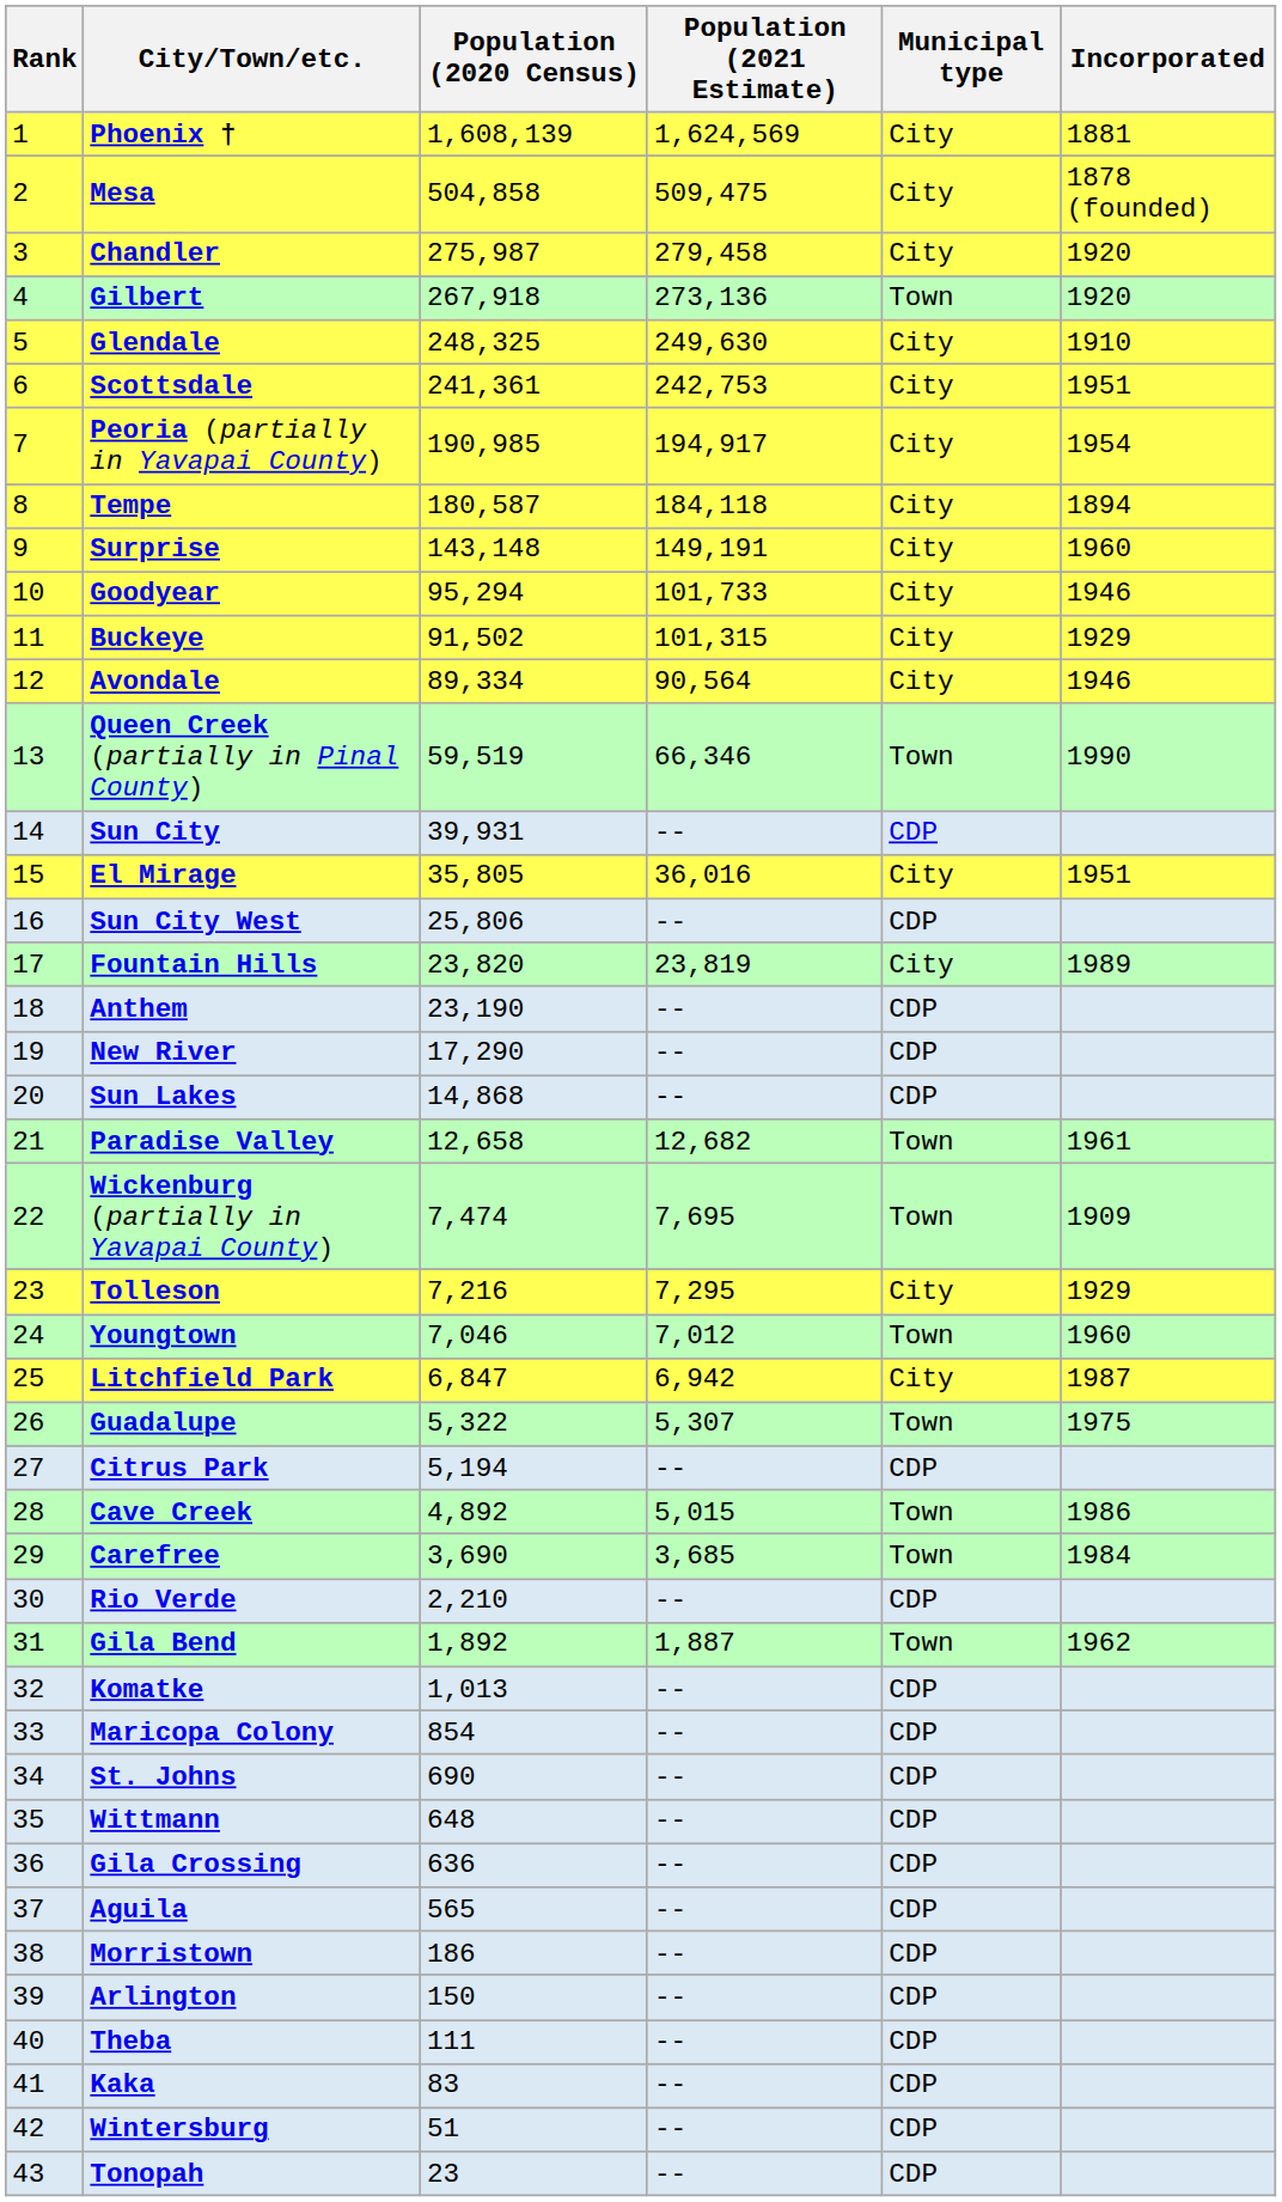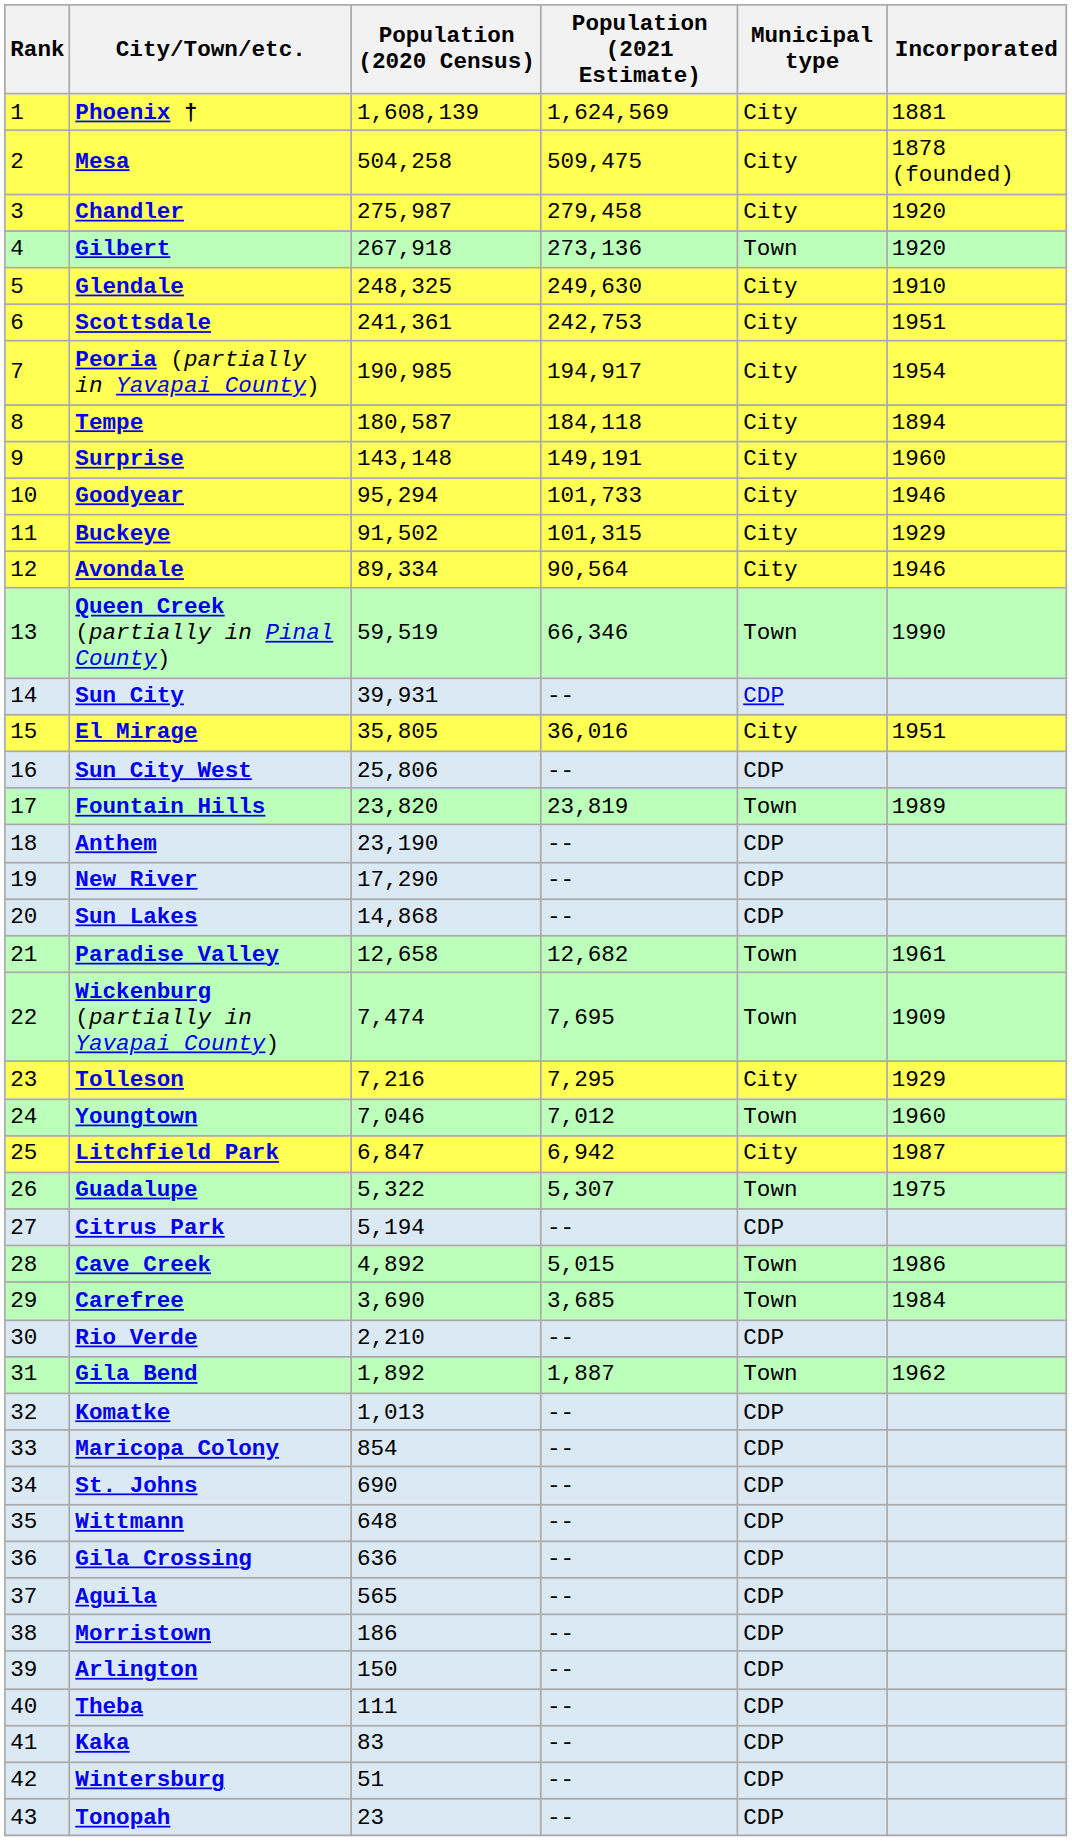Mesa | Population (2020 Census): 504,858 -> 504,258
Fountain Hills | Municipal type: City -> Town
